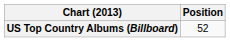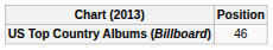US Top Country Albums (Billboard) | Position: 52 -> 46
